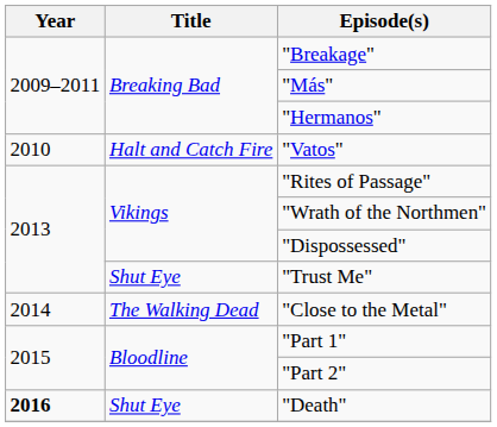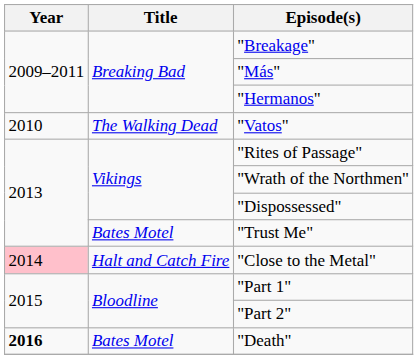"Vatos" | Title: Halt and Catch Fire -> The Walking Dead
"Trust Me" | Title: Shut Eye -> Bates Motel
"Close to the Metal" | Year: no background -> pink background
"Close to the Metal" | Title: The Walking Dead -> Halt and Catch Fire
"Death" | Title: Shut Eye -> Bates Motel
